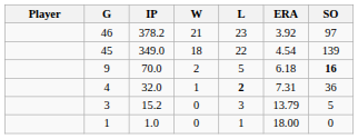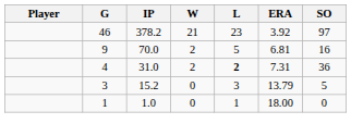- row: 45 | 349.0 | 18 | 22 | 4.54 | 139
9 | ERA: 6.18 -> 6.81
9 | SO: bold -> normal
4 | IP: 32.0 -> 31.0
4 | W: 1 -> 2
